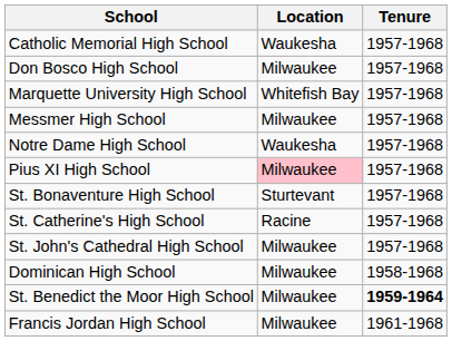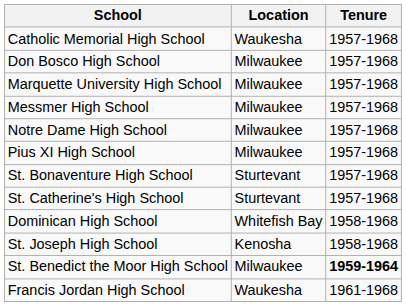Marquette University High School | Location: Whitefish Bay -> Milwaukee
Notre Dame High School | Location: Waukesha -> Milwaukee
Pius XI High School | Location: pink background -> no background
St. Catherine's High School | Location: Racine -> Sturtevant
- row: St. John's Cathedral High School | Milwaukee | 1957-1968
Dominican High School | Location: Milwaukee -> Whitefish Bay
+ row: St. Joseph High School | Kenosha | 1958-1968
Francis Jordan High School | Location: Milwaukee -> Waukesha
